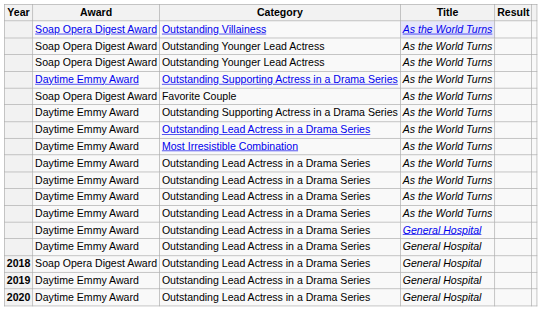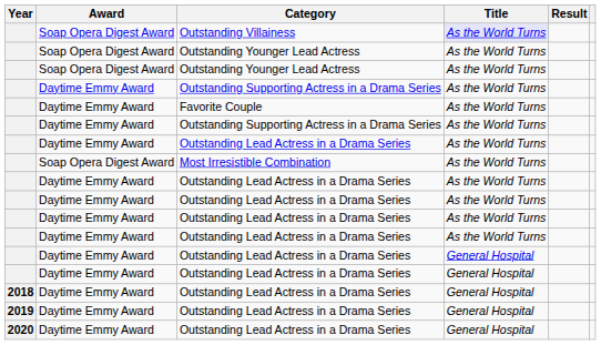Favorite Couple | Award: Soap Opera Digest Award -> Daytime Emmy Award
Most Irresistible Combination | Award: Daytime Emmy Award -> Soap Opera Digest Award
2018 / Outstanding Lead Actress in a Drama Series | Award: Soap Opera Digest Award -> Daytime Emmy Award
